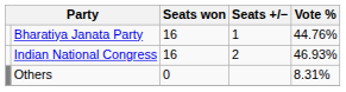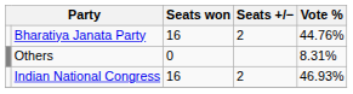Bharatiya Janata Party | Seats +/−: 1 -> 2
rows swapped: Indian National Congress <-> Others
